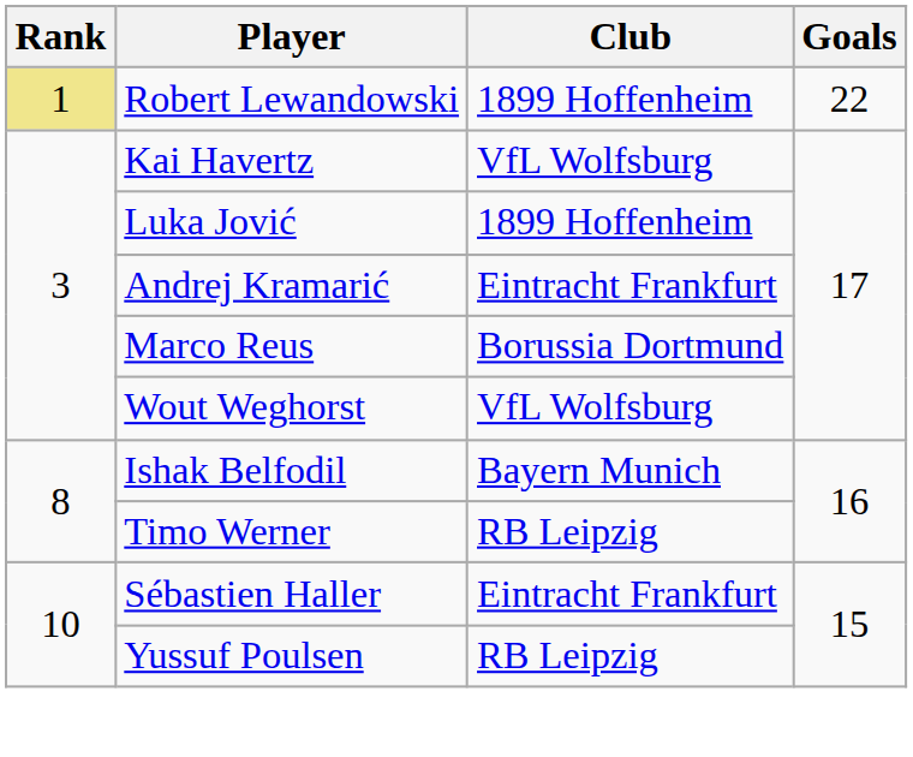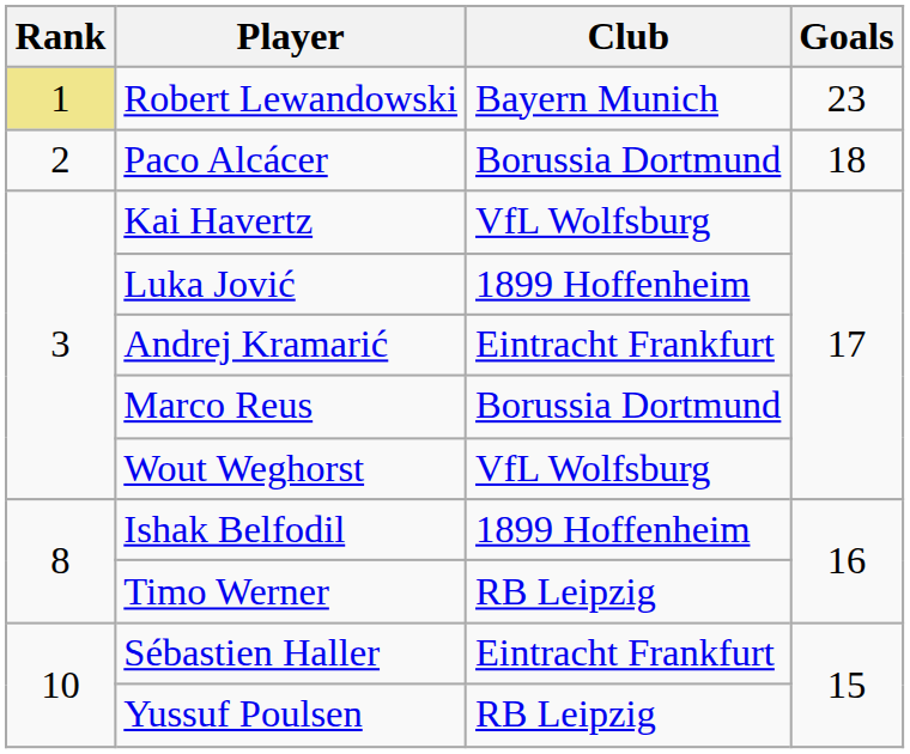Robert Lewandowski | Club: 1899 Hoffenheim -> Bayern Munich
Robert Lewandowski | Goals: 22 -> 23
+ row: 2 | Paco Alcácer | Borussia Dortmund | 18
Ishak Belfodil | Club: Bayern Munich -> 1899 Hoffenheim
